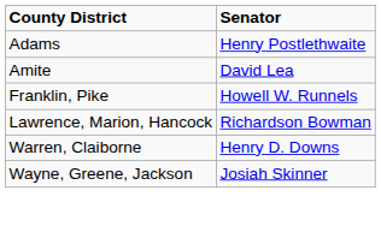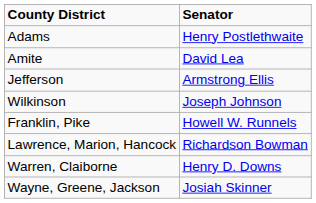+ row: Jefferson | Armstrong Ellis
+ row: Wilkinson | Joseph Johnson
